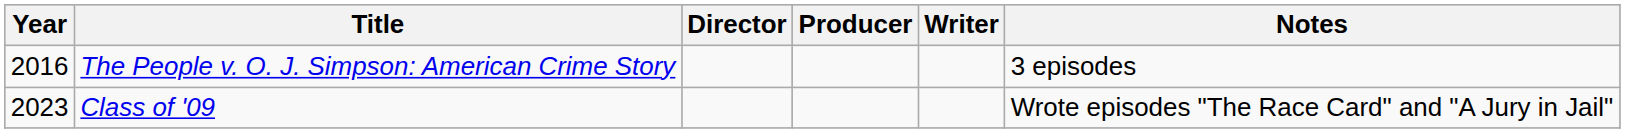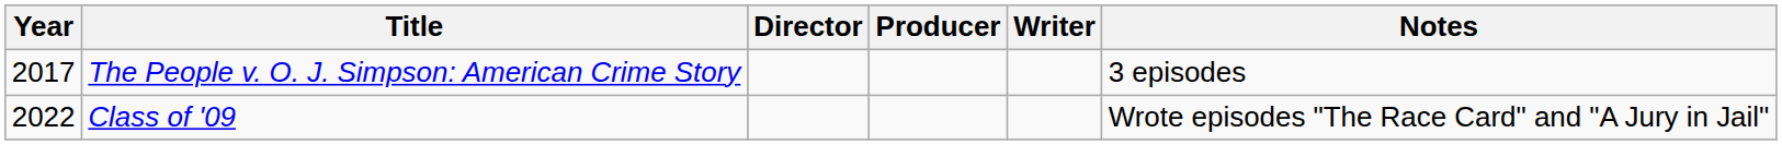The People v. O. J. Simpson: American Crime Story | Year: 2016 -> 2017
Class of '09 | Year: 2023 -> 2022
